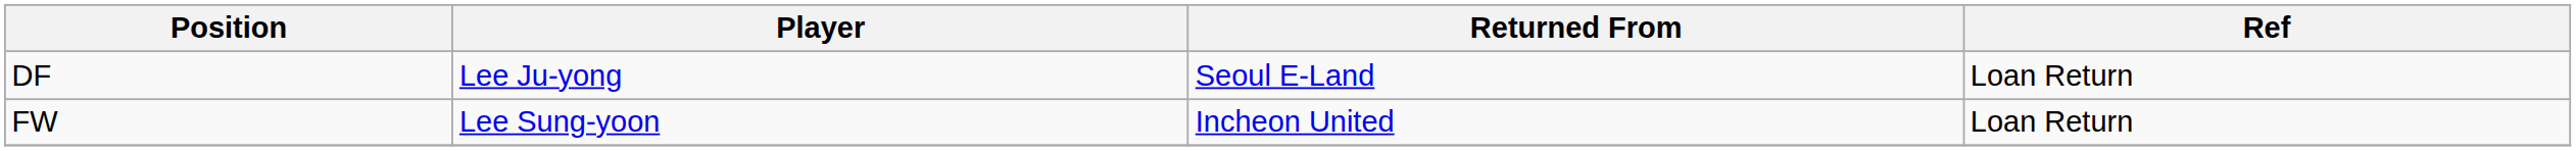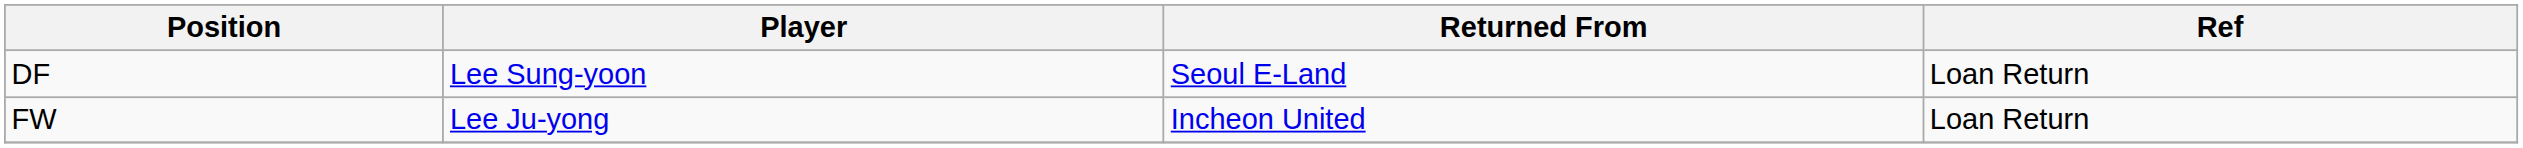DF | Player: Lee Ju-yong -> Lee Sung-yoon
FW | Player: Lee Sung-yoon -> Lee Ju-yong
